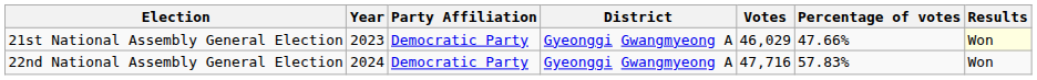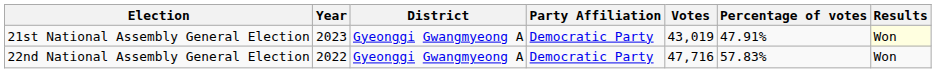columns swapped: District <-> Party Affiliation
21st National Assembly General Election | Votes: 46,029 -> 43,019
21st National Assembly General Election | Percentage of votes: 47.66% -> 47.91%
22nd National Assembly General Election | Year: 2024 -> 2022
